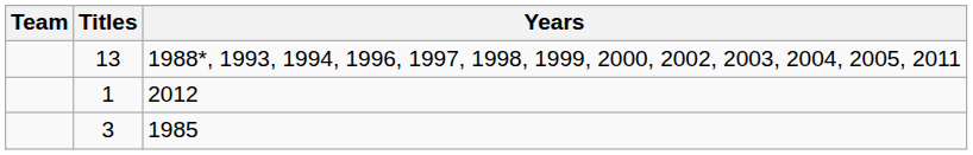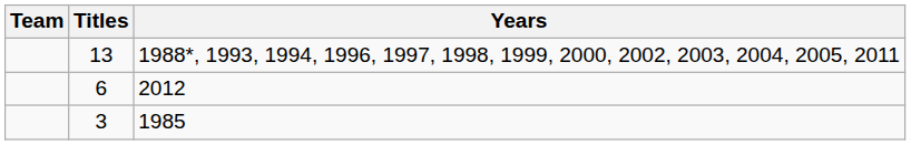2012 | Titles: 1 -> 6
